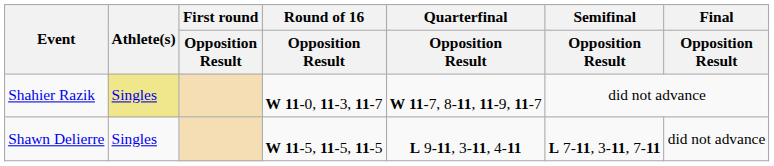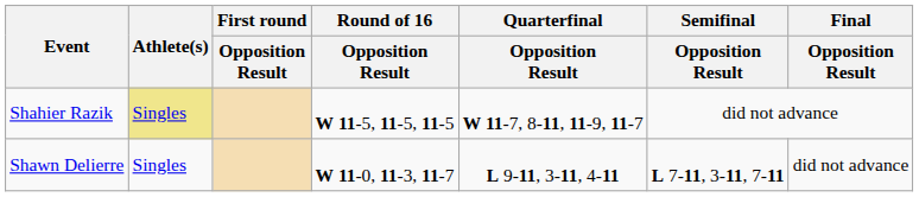Shahier Razik | Round of 16 / Opposition Result: W 11-0, 11-3, 11-7 -> W 11-5, 11-5, 11-5
Shawn Delierre | Round of 16 / Opposition Result: W 11-5, 11-5, 11-5 -> W 11-0, 11-3, 11-7
